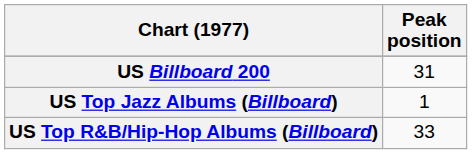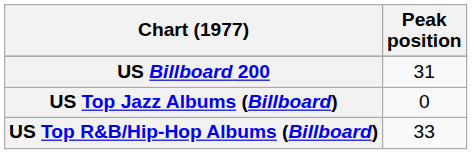US Top Jazz Albums (Billboard) | Peak position: 1 -> 0
